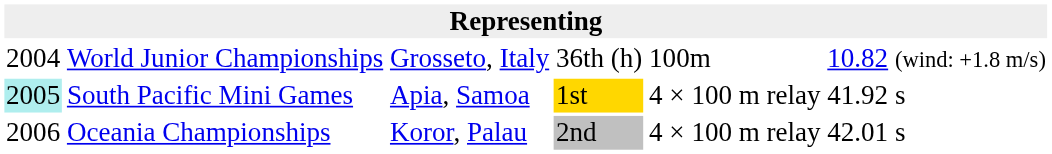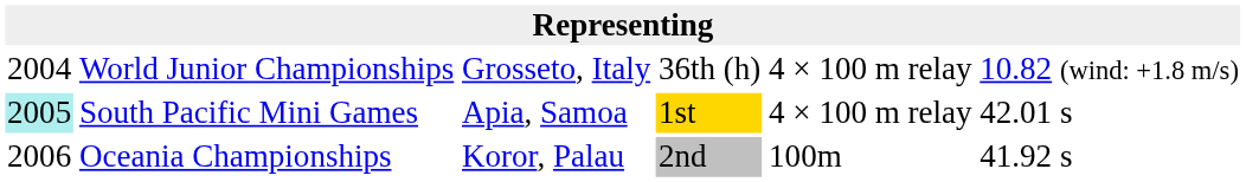World Junior Championships | column 5: 100m -> 4 × 100 m relay
South Pacific Mini Games | column 6: 41.92 s -> 42.01 s
Oceania Championships | column 5: 4 × 100 m relay -> 100m
Oceania Championships | column 6: 42.01 s -> 41.92 s
